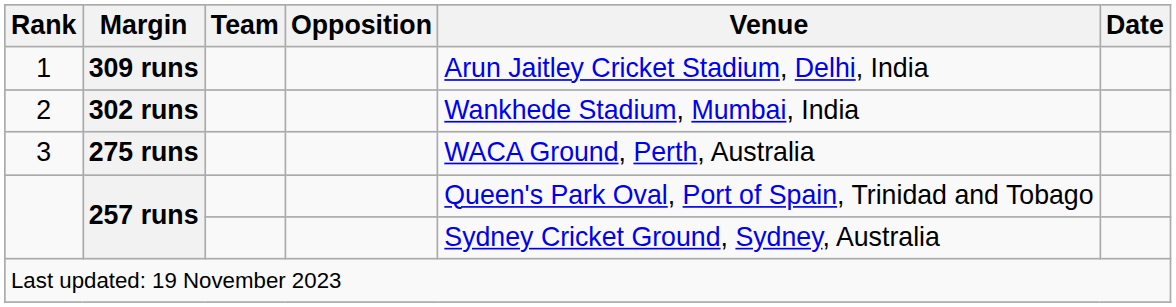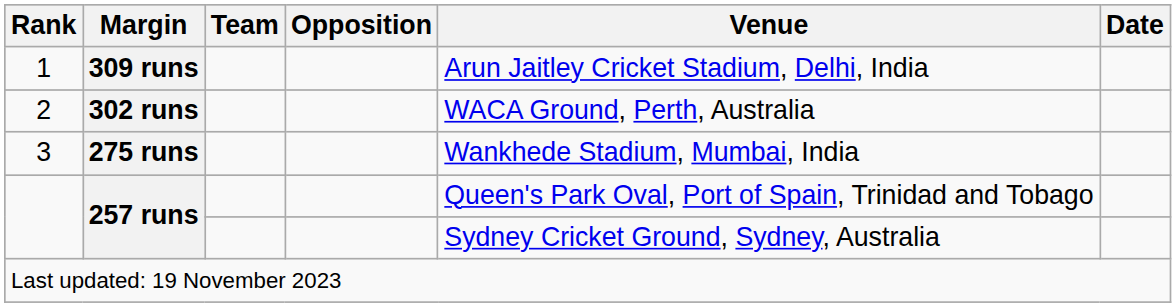2 | Venue: Wankhede Stadium, Mumbai, India -> WACA Ground, Perth, Australia
3 | Venue: WACA Ground, Perth, Australia -> Wankhede Stadium, Mumbai, India
